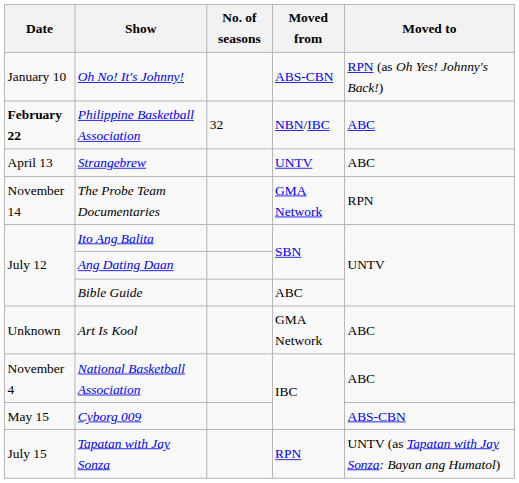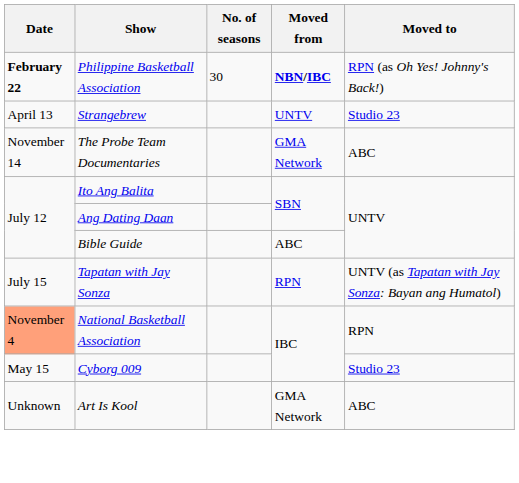- row: January 10 | Oh No! It's Johnny! | ABS-CBN | RPN (as Oh Yes! Johnny's Back!)
Philippine Basketball Association | No. of seasons: 32 -> 30
Philippine Basketball Association | Moved from: normal -> bold
Philippine Basketball Association | Moved to: ABC -> RPN (as Oh Yes! Johnny's Back!)
Strangebrew | Moved to: ABC -> Studio 23
The Probe Team Documentaries | Moved to: RPN -> ABC
rows swapped: Tapatan with Jay Sonza <-> Art Is Kool
National Basketball Association | Date: no background -> lightsalmon background
National Basketball Association | Moved to: ABC -> RPN
Cyborg 009 | Moved to: ABS-CBN -> Studio 23
